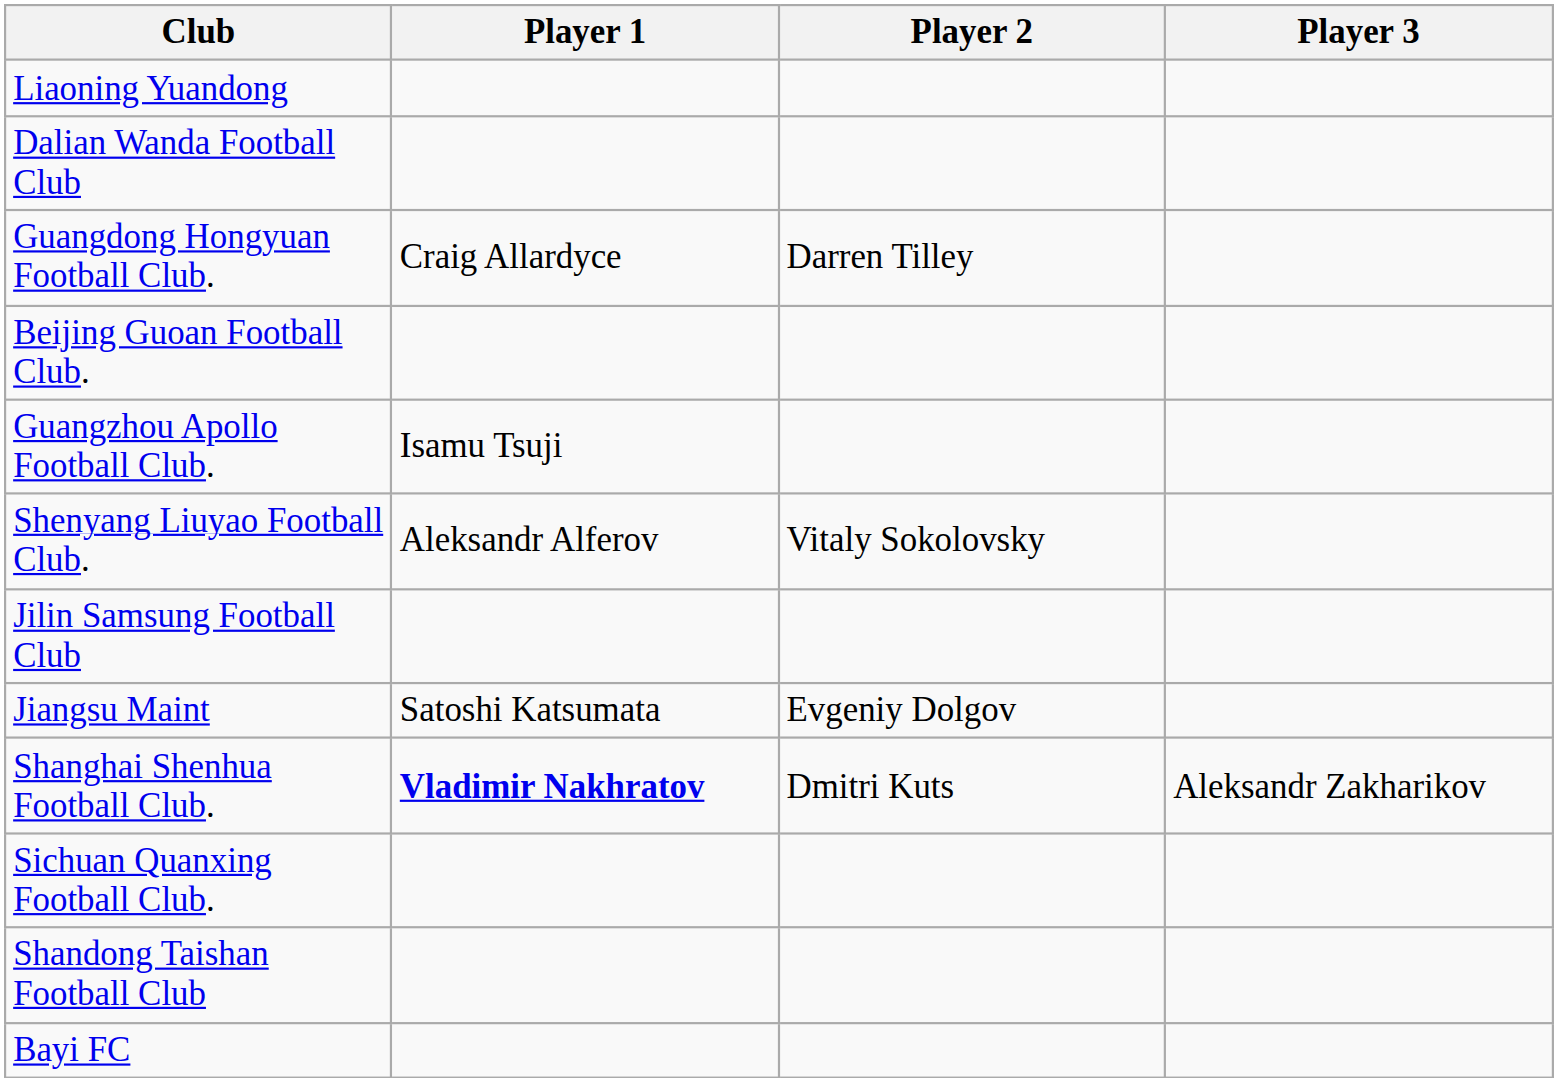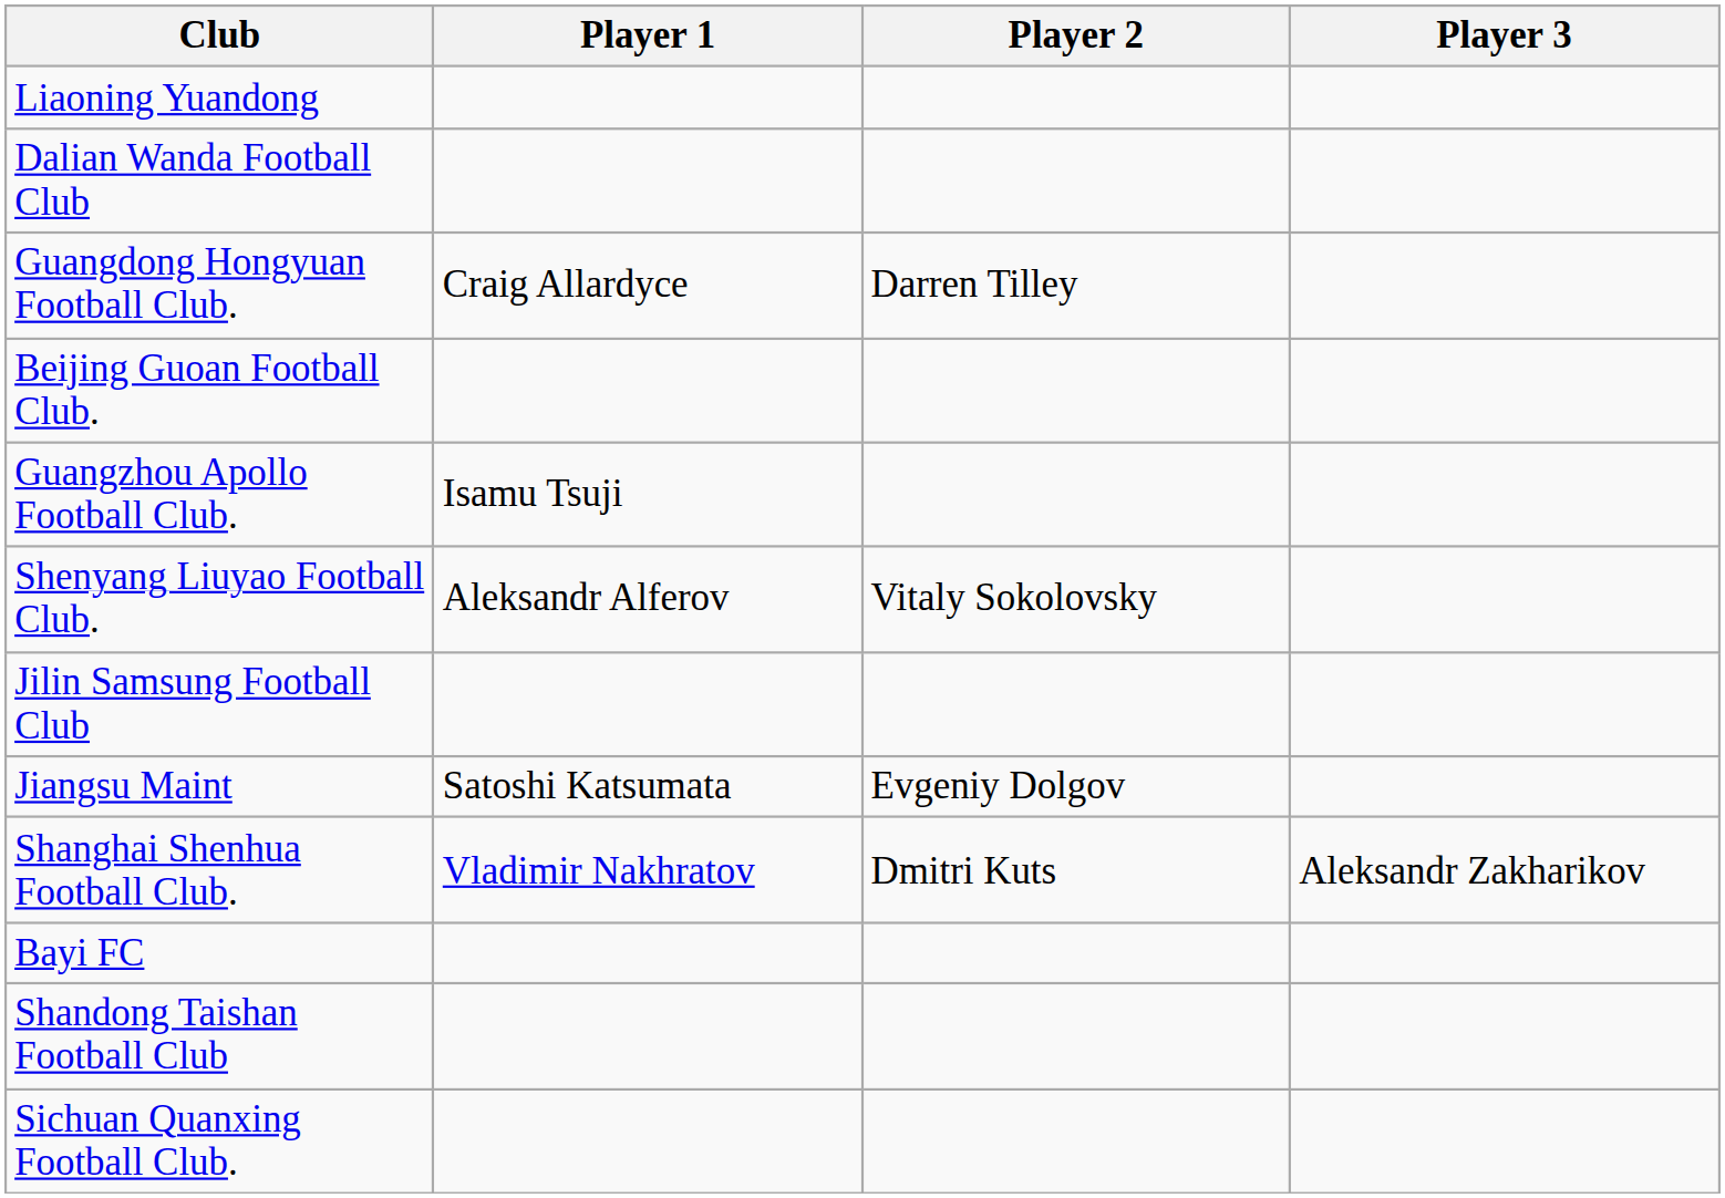Shanghai Shenhua Football Club. | Player 1: bold -> normal
rows swapped: Sichuan Quanxing Football Club. <-> Bayi FC
